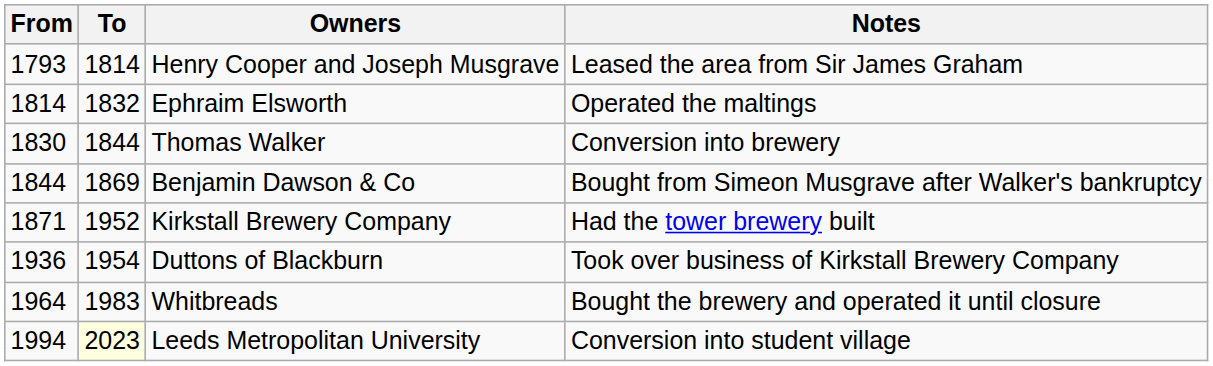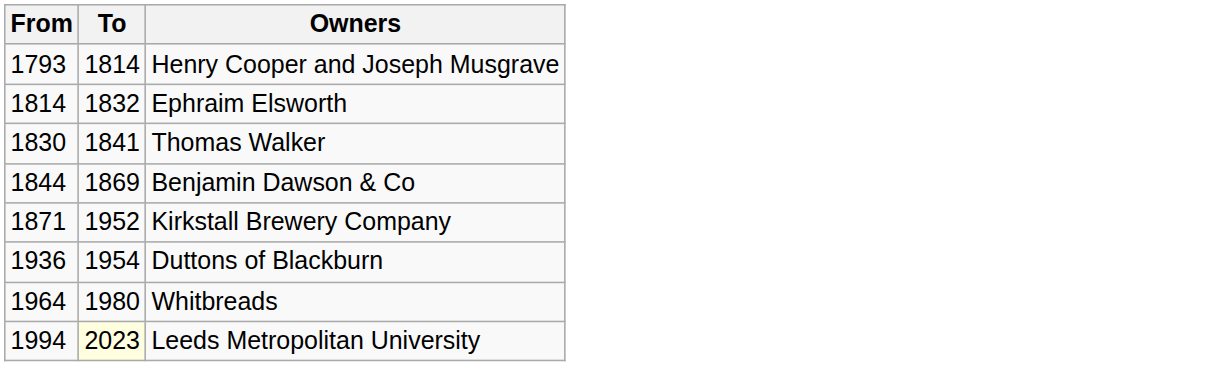- column: Notes | Leased the area from Sir James Graham | Operated the maltings | Conversion into brewery | Bought from Simeon Musgrave after Walker's bankruptcy | Had the tower brewery built | Took over business of Kirkstall Brewery Company | Bought the brewery and operated it until closure | Conversion into student village
Thomas Walker | To: 1844 -> 1841
Whitbreads | To: 1983 -> 1980
